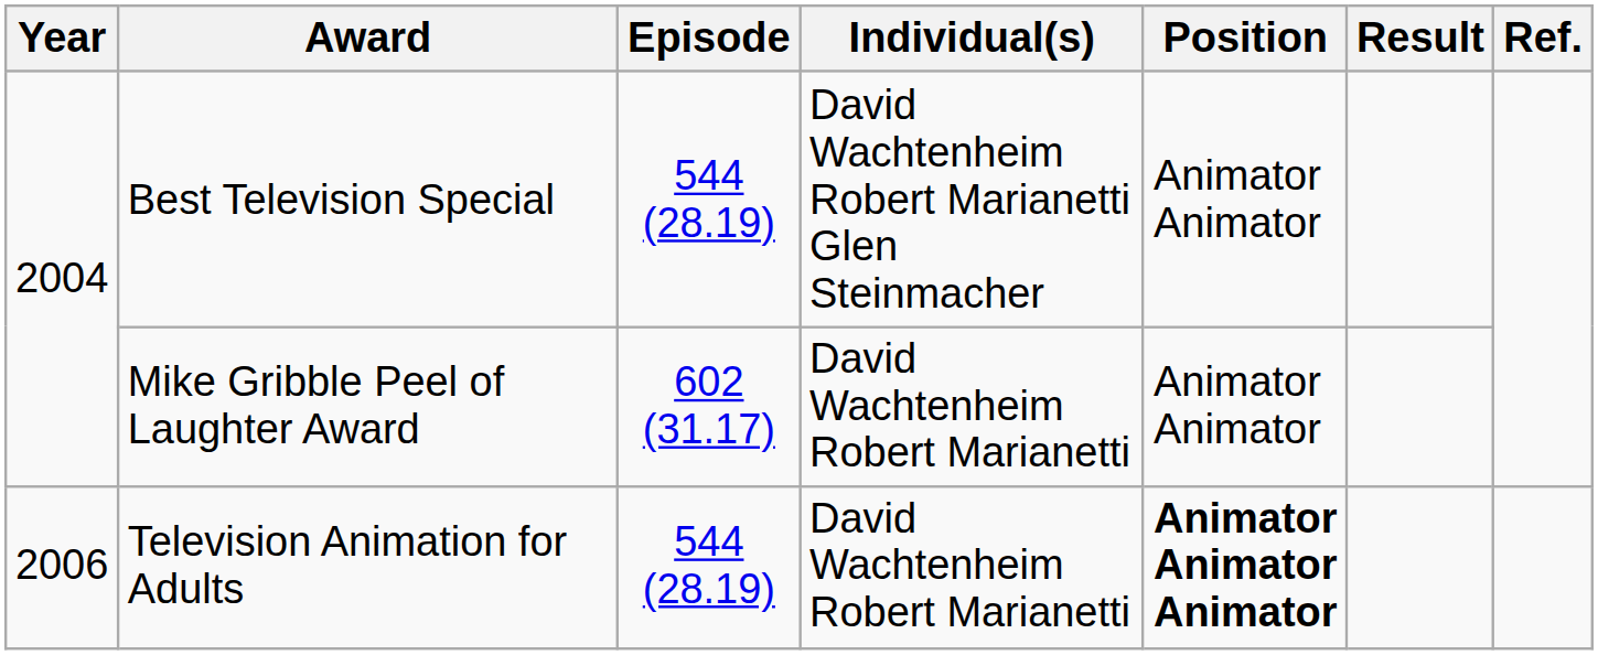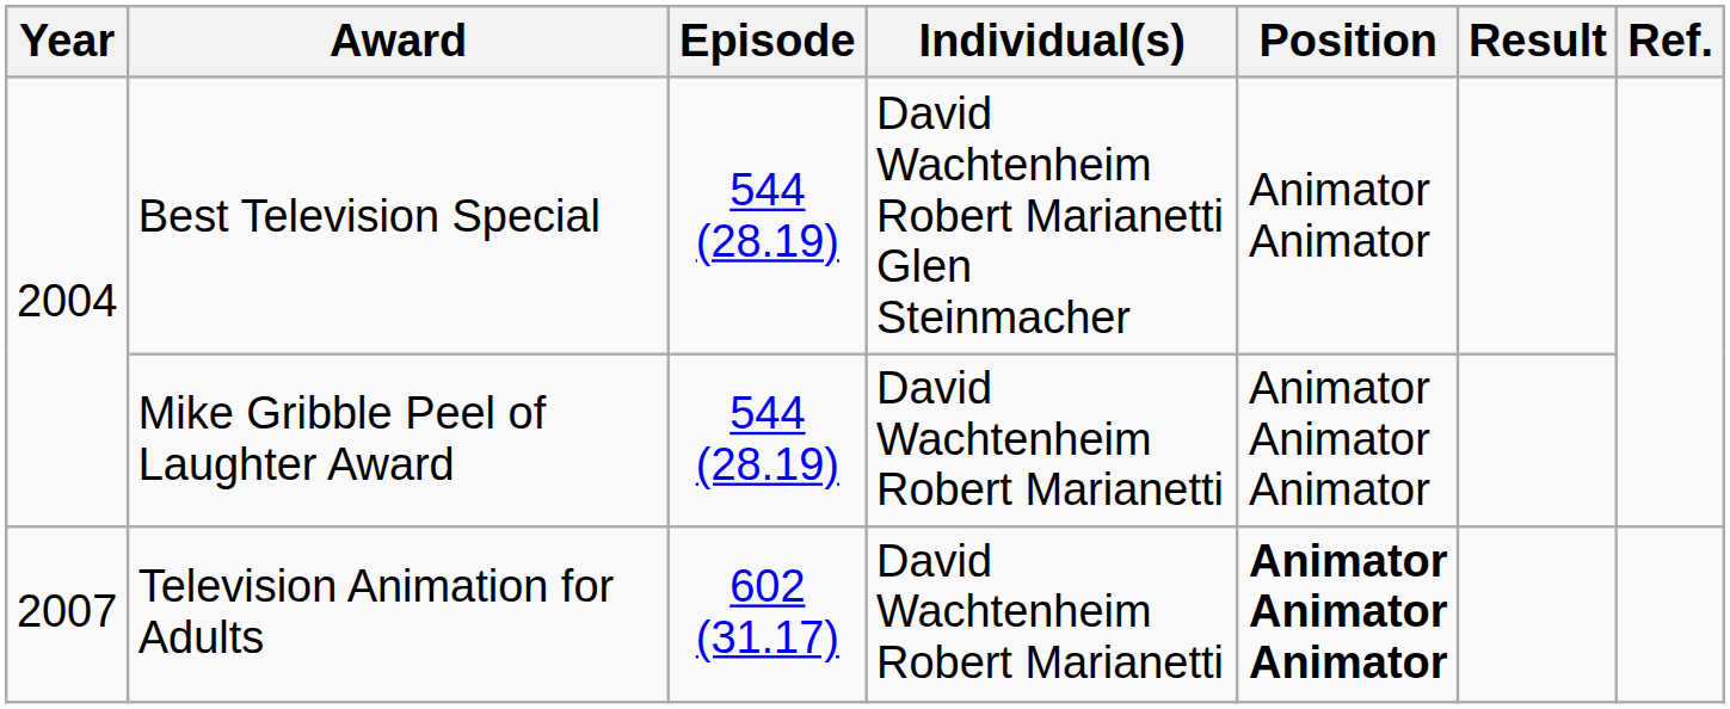Mike Gribble Peel of Laughter Award | Episode: 602 (31.17) -> 544 (28.19)
Mike Gribble Peel of Laughter Award | Position: Animator Animator -> Animator Animator Animator
Television Animation for Adults | Year: 2006 -> 2007
Television Animation for Adults | Episode: 544 (28.19) -> 602 (31.17)
